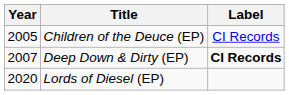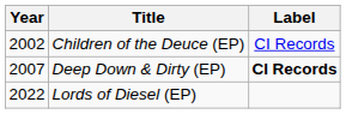Children of the Deuce (EP) | Year: 2005 -> 2002
Lords of Diesel (EP) | Year: 2020 -> 2022
